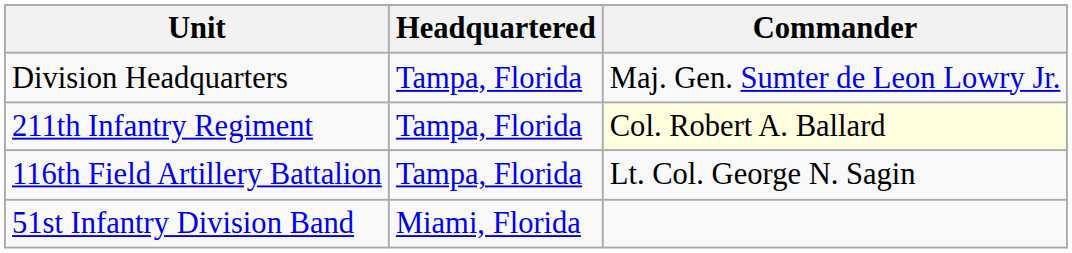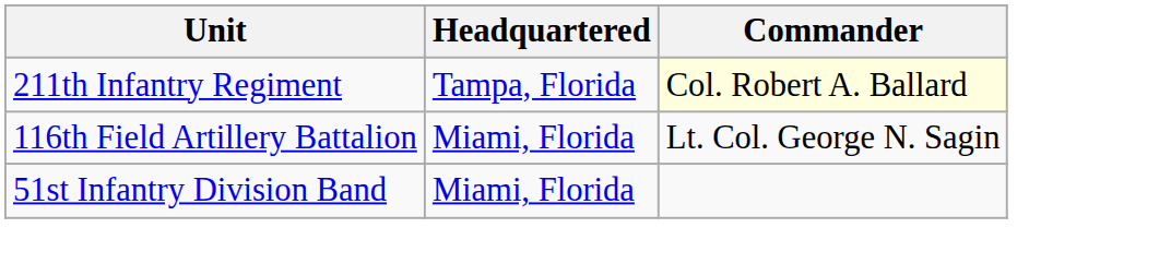- row: Division Headquarters | Tampa, Florida | Maj. Gen. Sumter de Leon Lowry Jr.
116th Field Artillery Battalion | Headquartered: Tampa, Florida -> Miami, Florida
